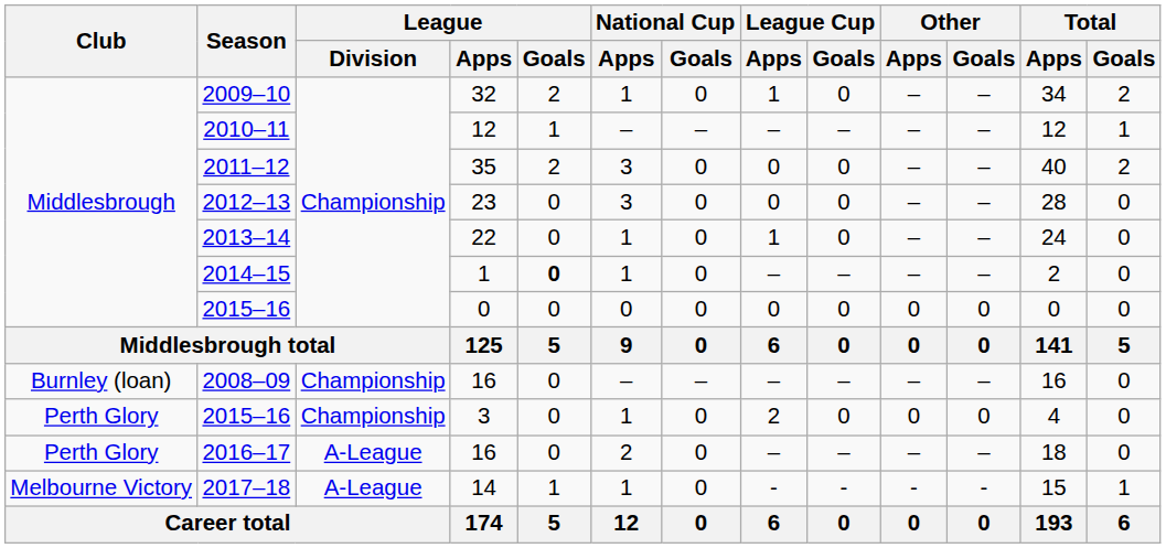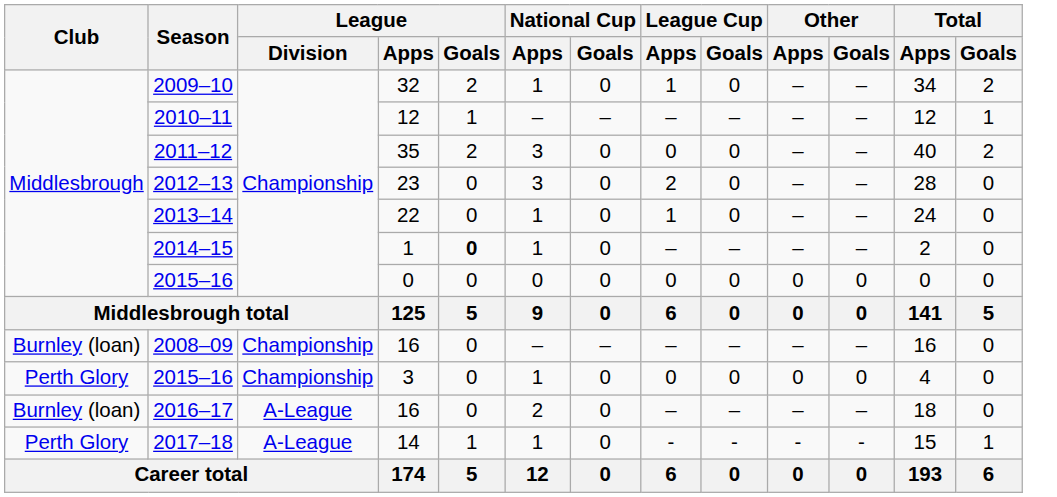2012–13 | League Cup / Apps: 0 -> 2
2015–16 / 3 | League Cup / Apps: 2 -> 0
2016–17 | Club: Perth Glory -> Burnley (loan)
2017–18 | Club: Melbourne Victory -> Perth Glory
